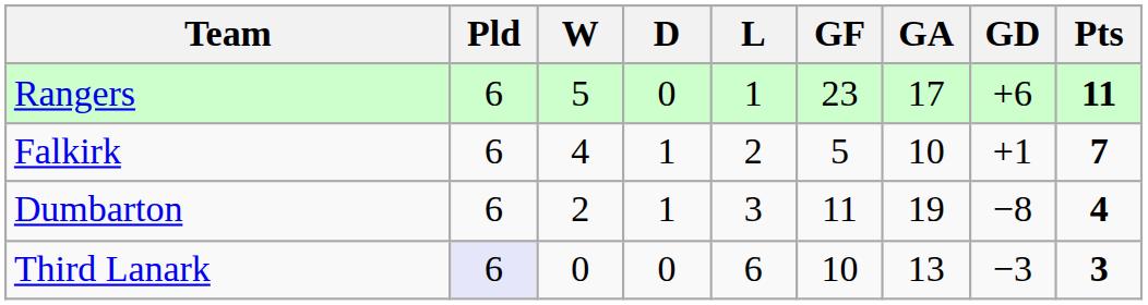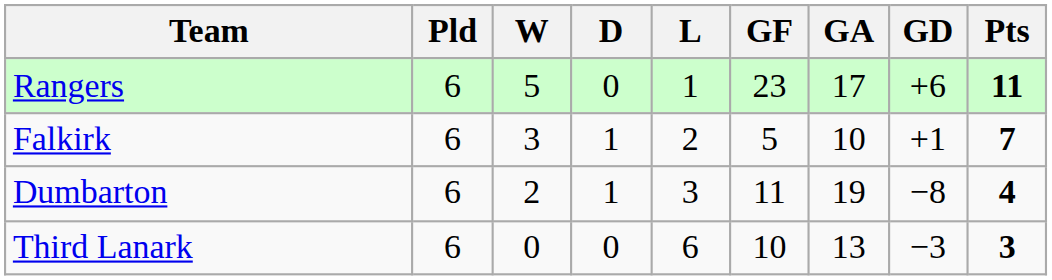Falkirk | W: 4 -> 3
Third Lanark | Pld: lavender background -> no background
